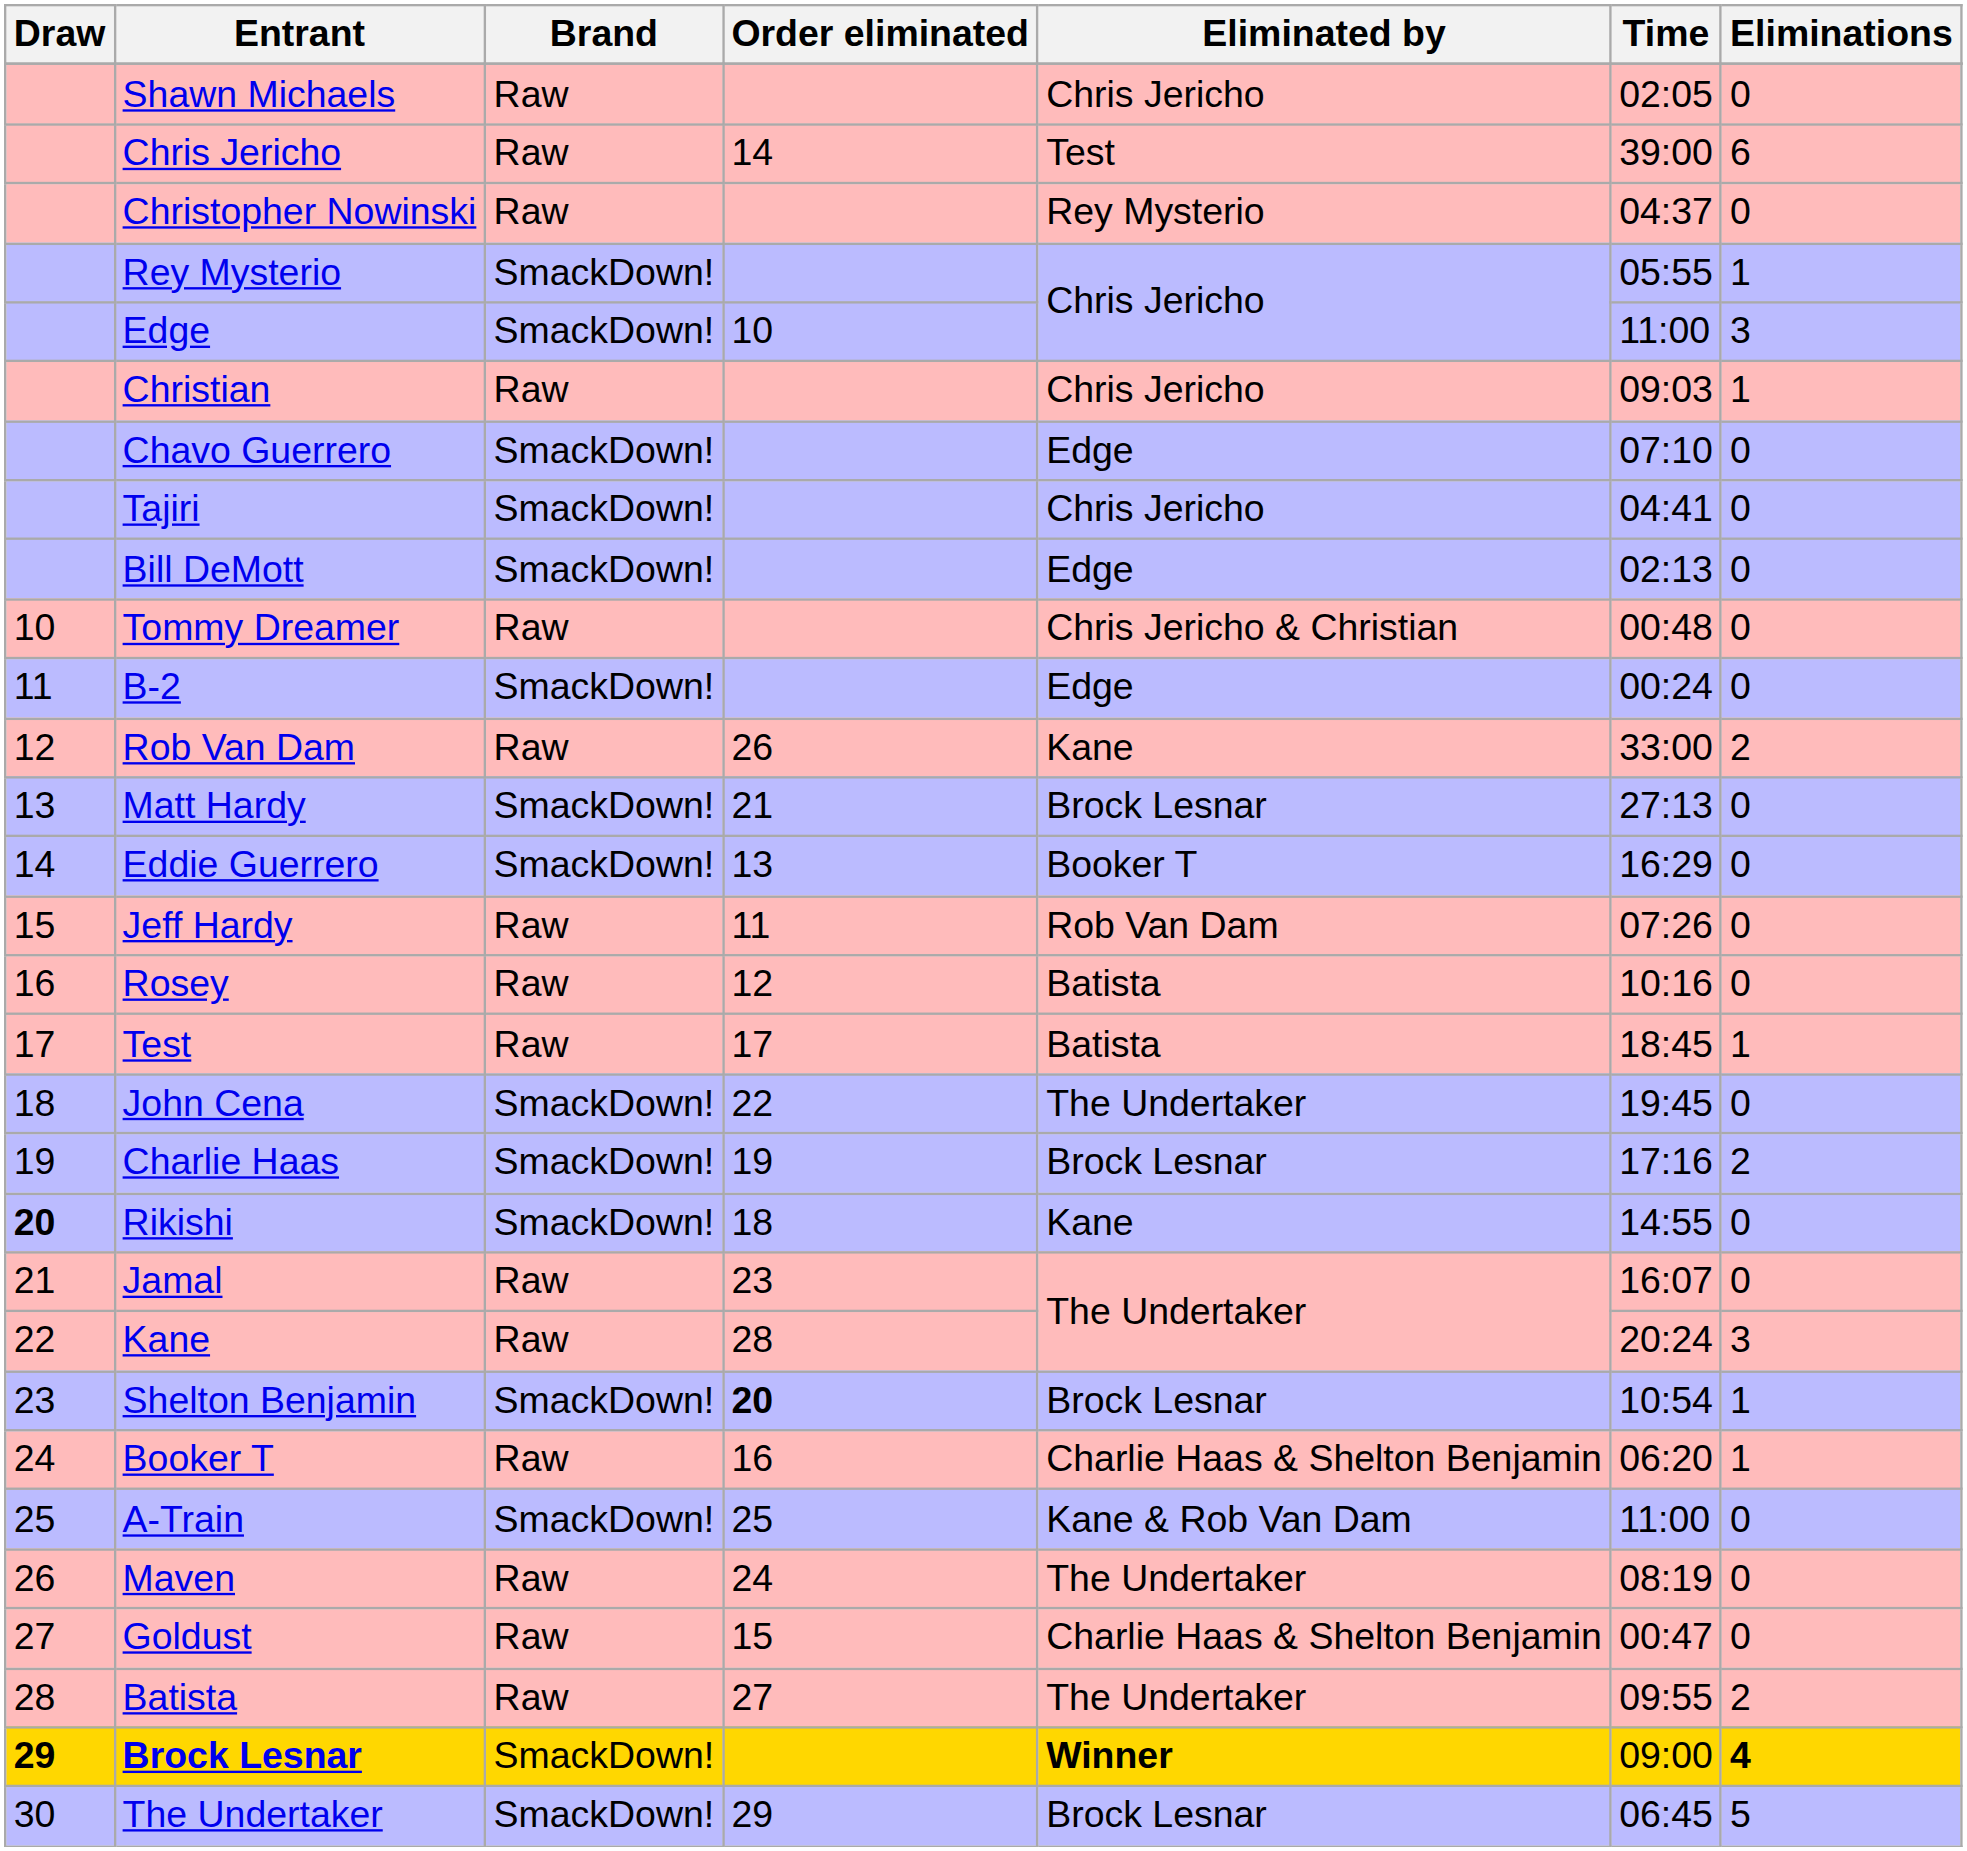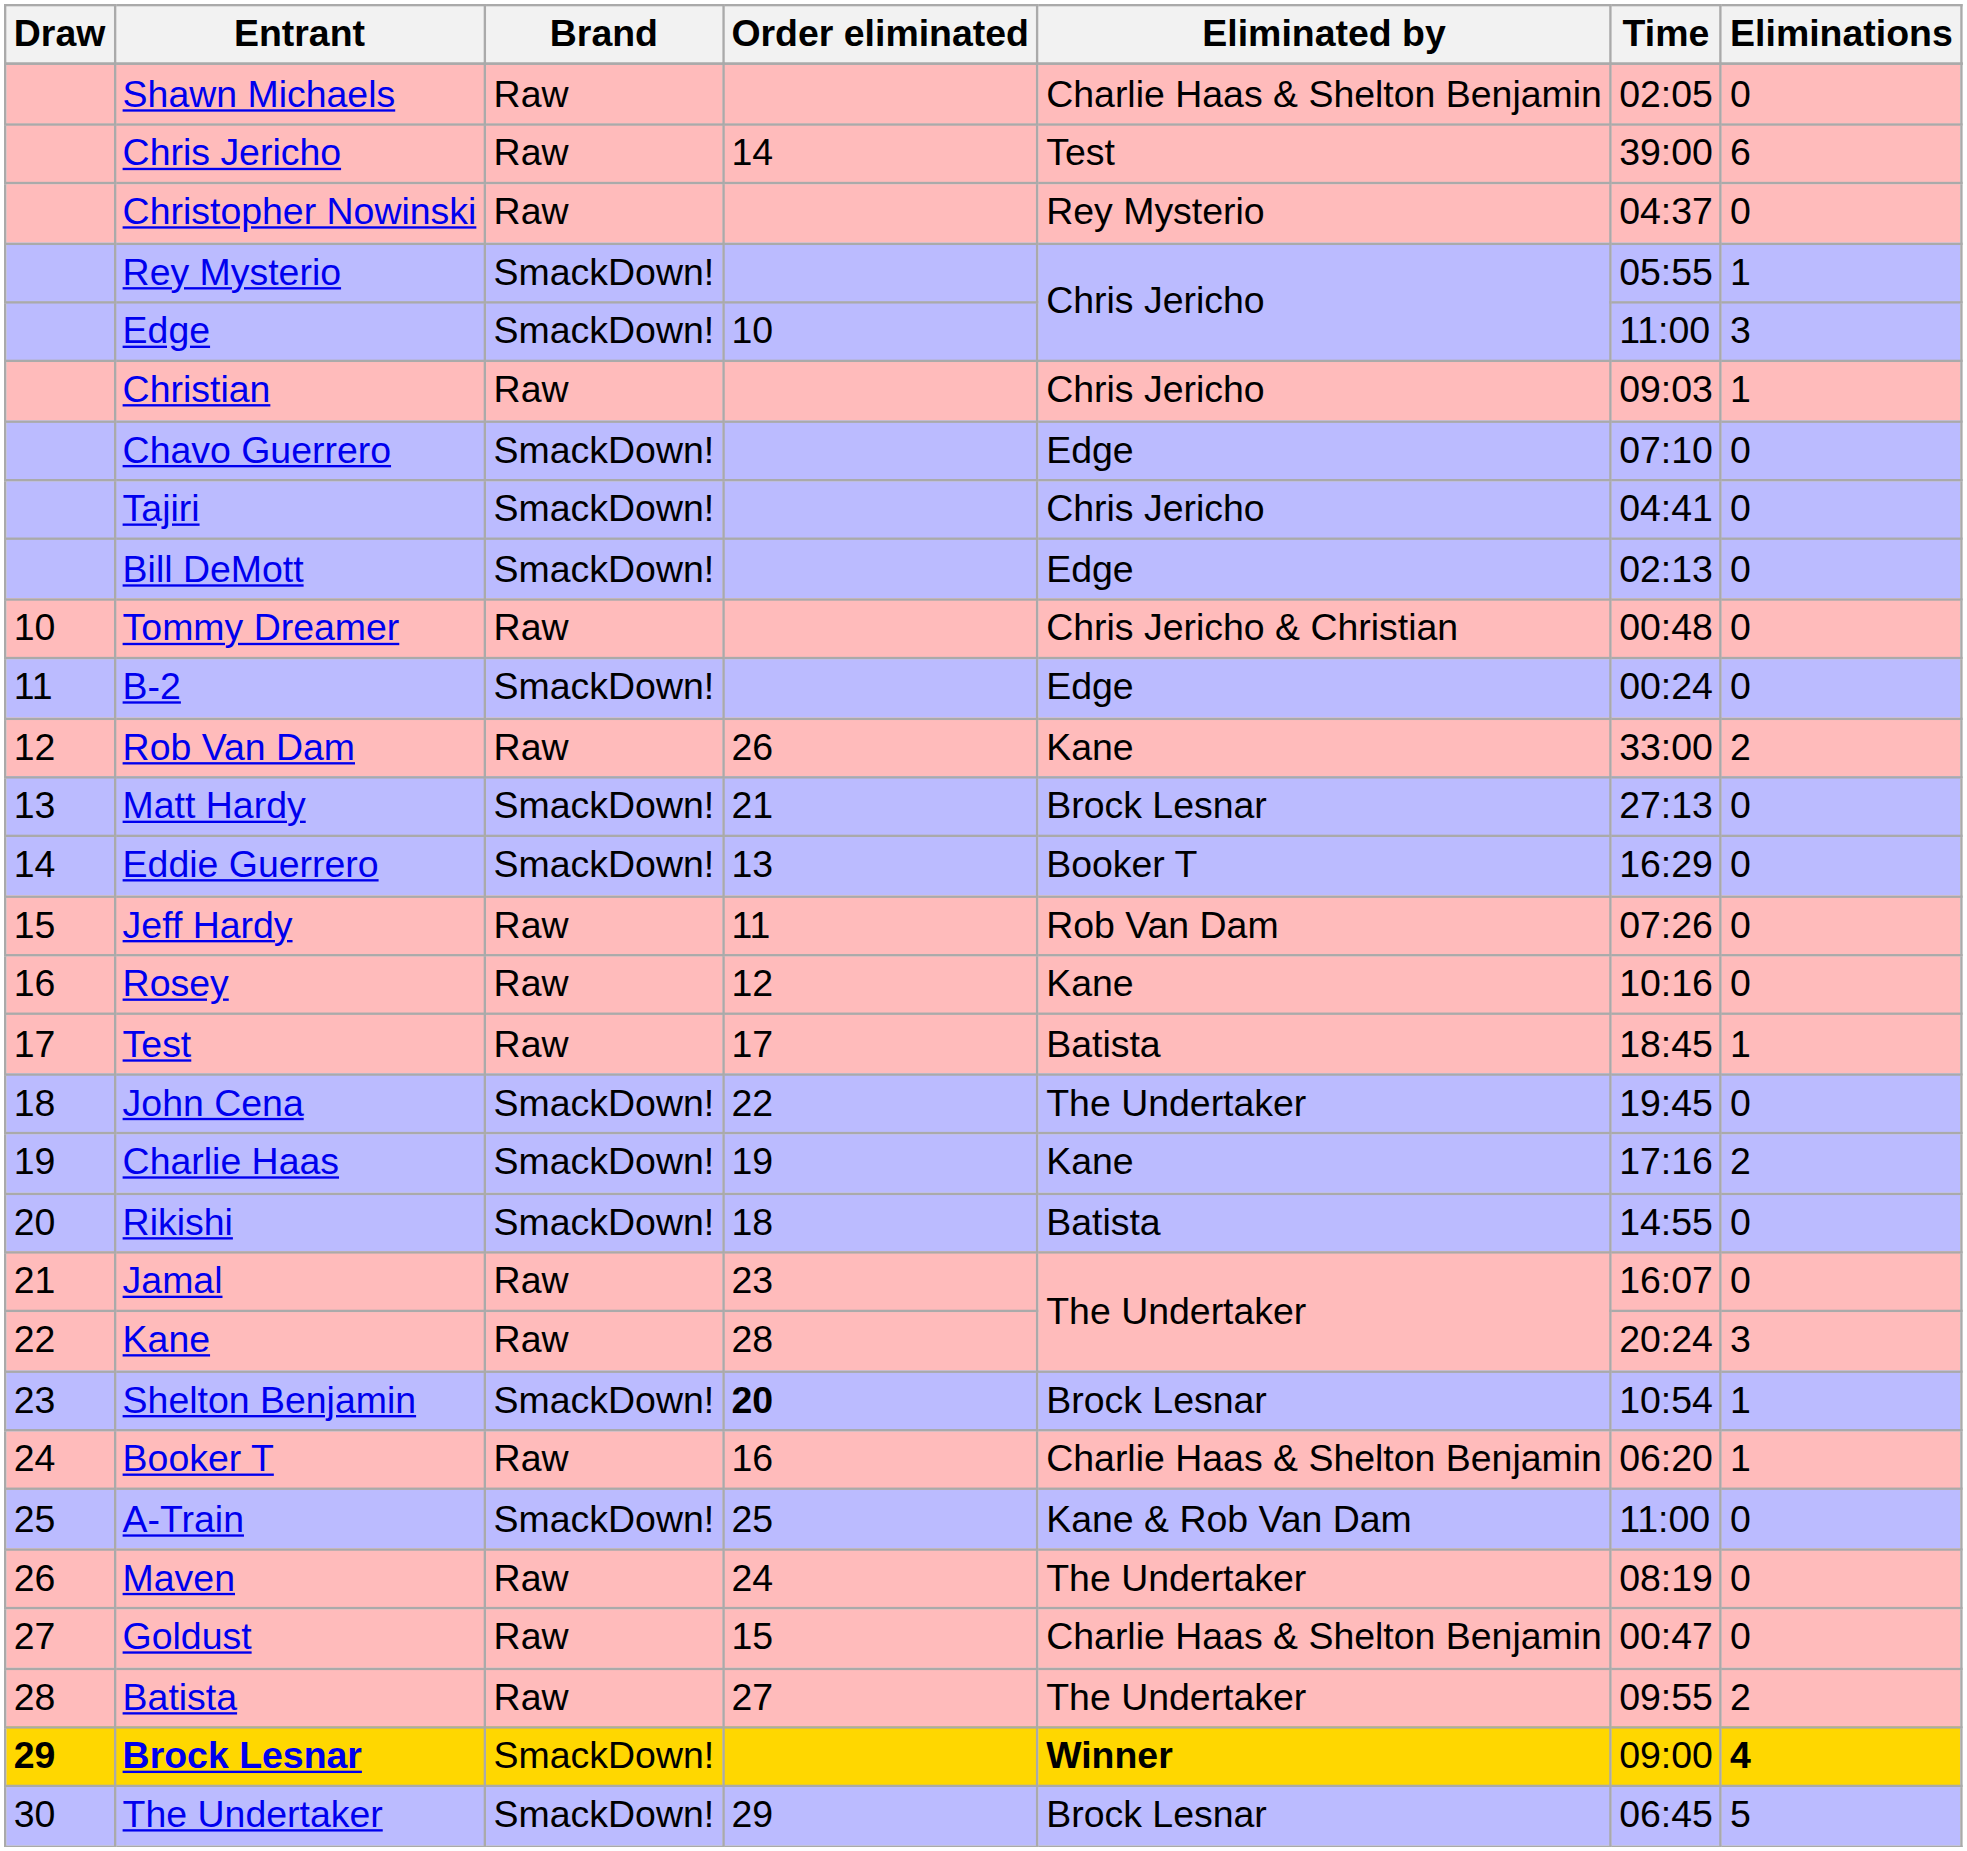Shawn Michaels | Eliminated by: Chris Jericho -> Charlie Haas & Shelton Benjamin
Rosey | Eliminated by: Batista -> Kane
Charlie Haas | Eliminated by: Brock Lesnar -> Kane
Rikishi | Draw: bold -> normal
Rikishi | Eliminated by: Kane -> Batista
